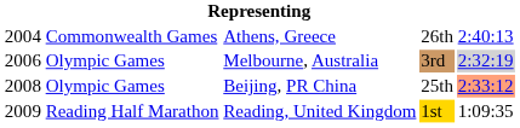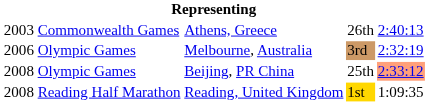Athens, Greece | column 1: 2004 -> 2003
Melbourne, Australia | column 5: lightgrey background -> no background
Reading, United Kingdom | column 1: 2009 -> 2008
